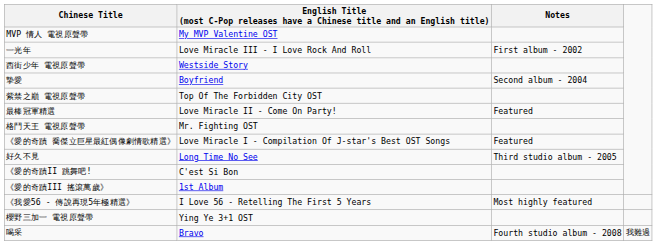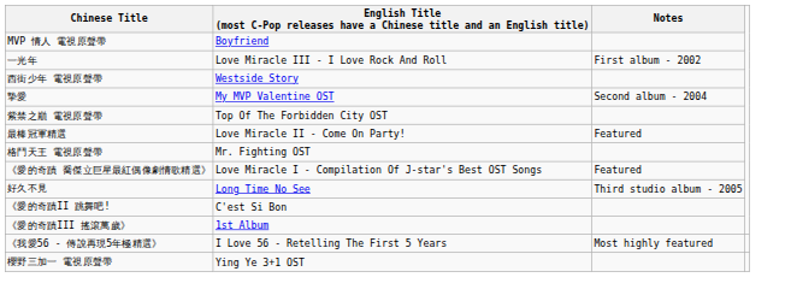MVP 情人 電視原聲帶 | column 2: My MVP Valentine OST -> Boyfriend
摯愛 | column 2: Boyfriend -> My MVP Valentine OST
- row: 喝采 | Bravo | Fourth studio album - 2008 | 我難過
